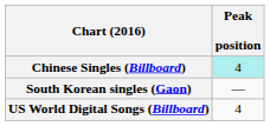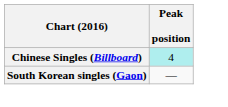- row: US World Digital Songs (Billboard) | 4
